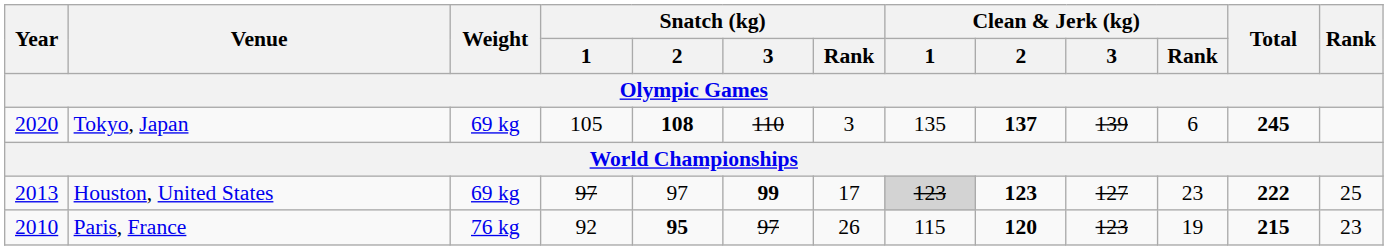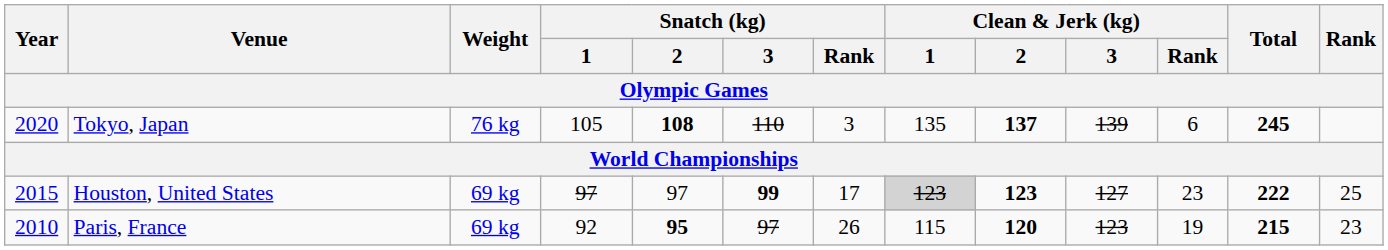Tokyo, Japan | Weight: 69 kg -> 76 kg
Houston, United States | Year: 2013 -> 2015
Paris, France | Weight: 76 kg -> 69 kg
